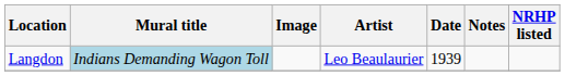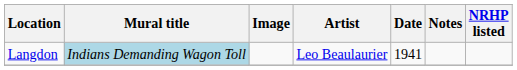Langdon | Date: 1939 -> 1941
